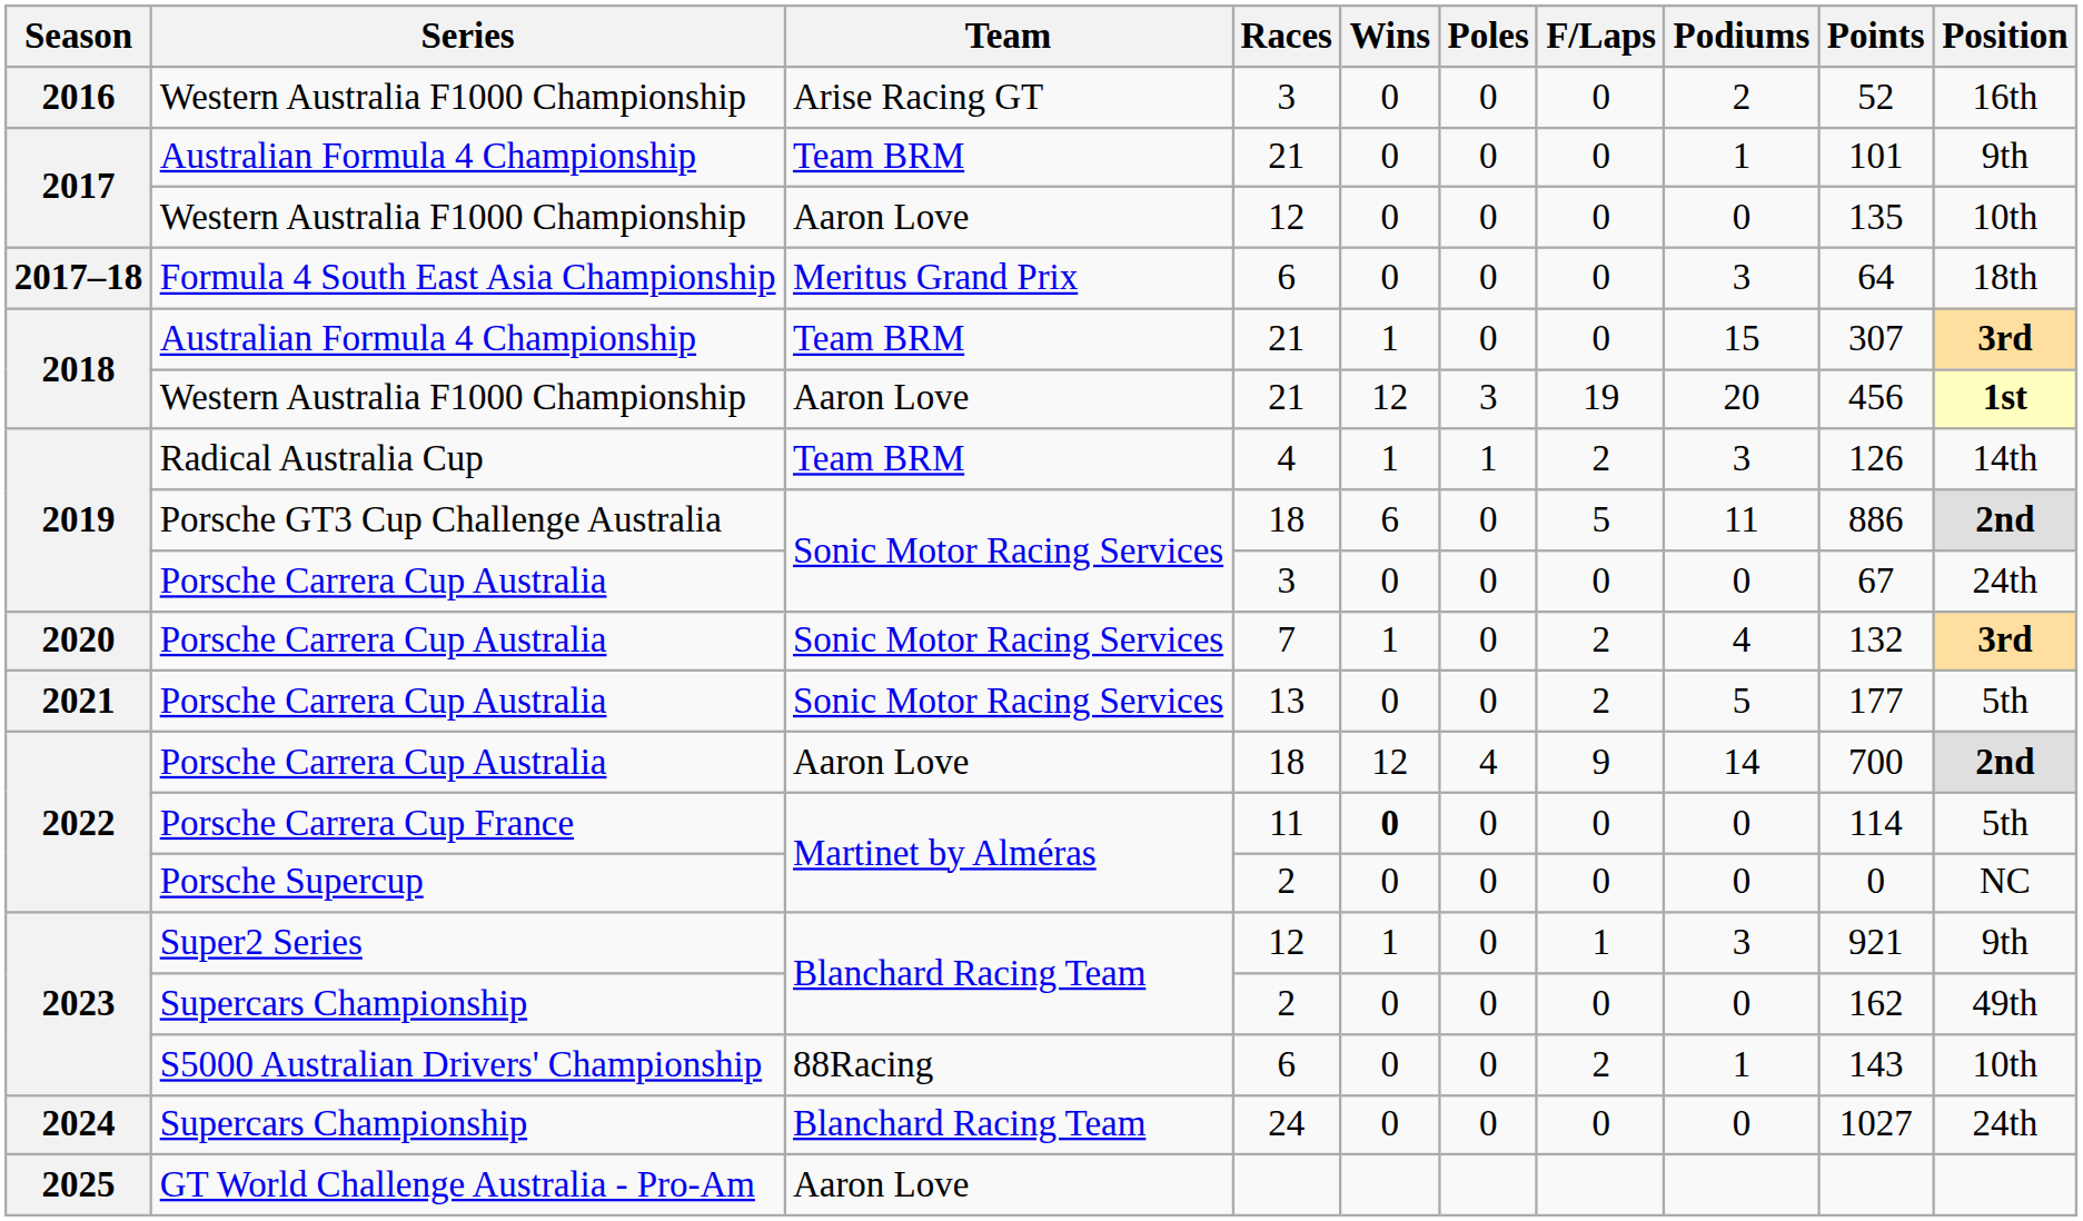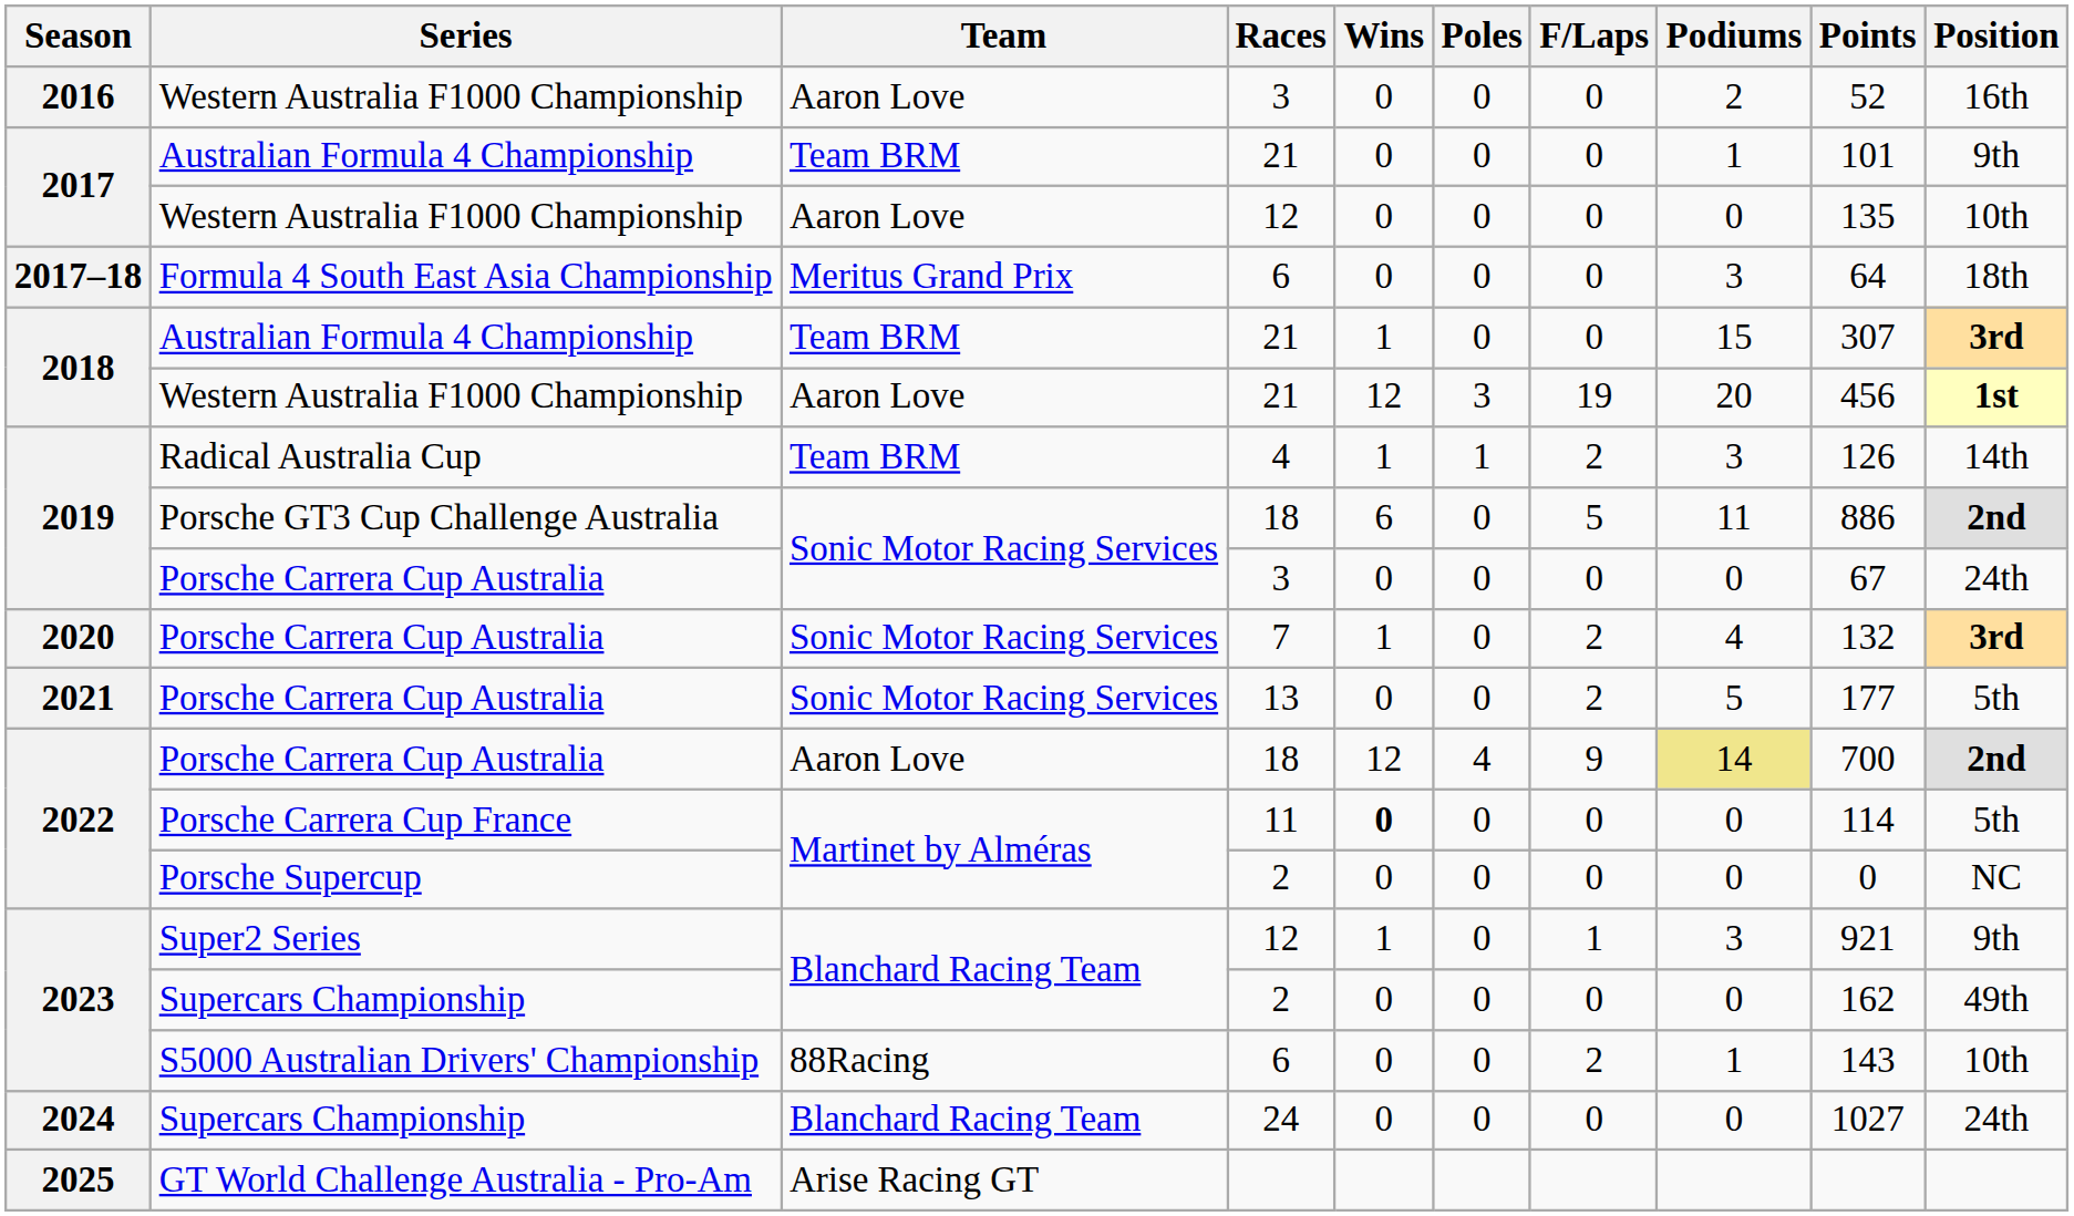2016 / Western Australia F1000 Championship | Team: Arise Racing GT -> Aaron Love
2022 / Porsche Carrera Cup Australia | Podiums: no background -> khaki background
GT World Challenge Australia - Pro-Am | Team: Aaron Love -> Arise Racing GT
